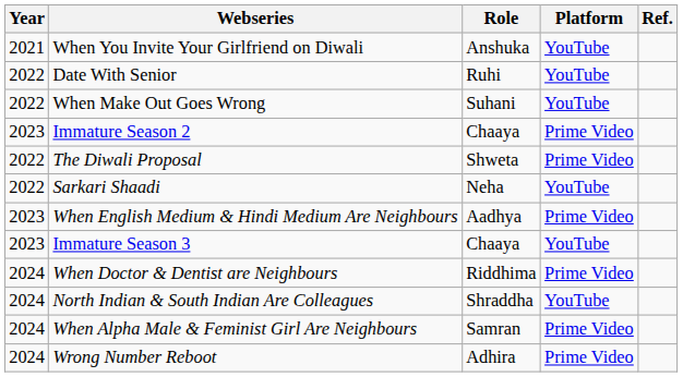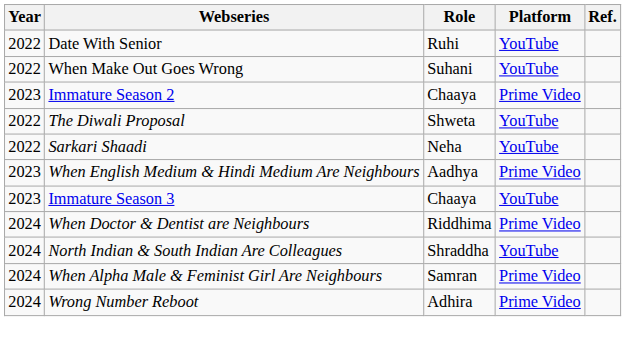- row: 2021 | When You Invite Your Girlfriend on Diwali | Anshuka | YouTube
The Diwali Proposal | Platform: Prime Video -> YouTube
